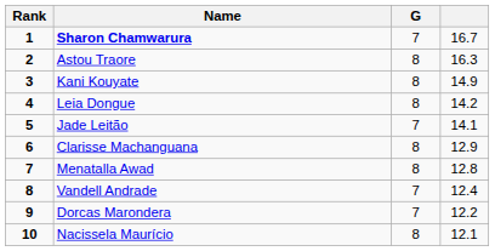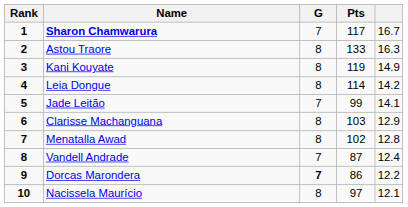+ column: Pts | 117 | 133 | 119 | 114 | 99 | 103 | 102 | 87 | 86 | 97
Dorcas Marondera | G: normal -> bold
